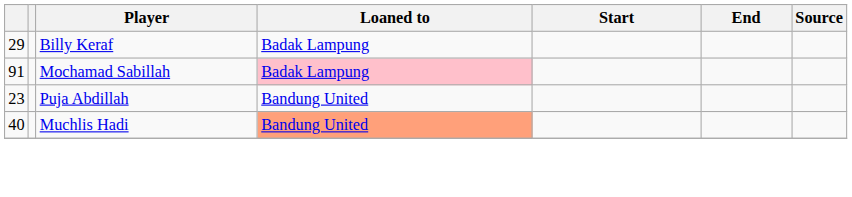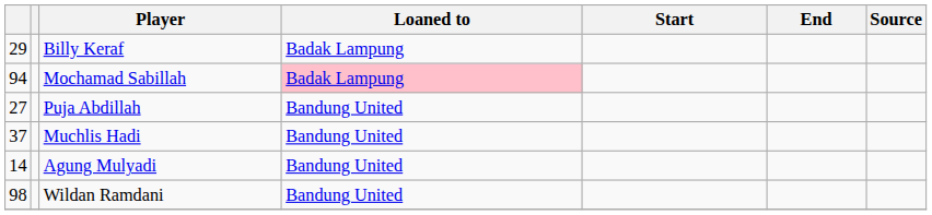Mochamad Sabillah | column 1: 91 -> 94
Puja Abdillah | column 1: 23 -> 27
Muchlis Hadi | column 1: 40 -> 37
Muchlis Hadi | Loaned to: lightsalmon background -> no background
+ row: 14 | Agung Mulyadi | Bandung United
+ row: 98 | Wildan Ramdani | Bandung United
